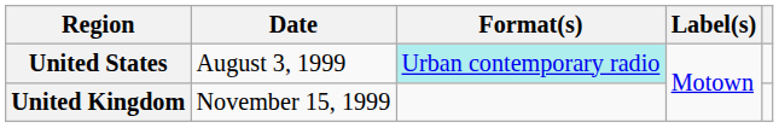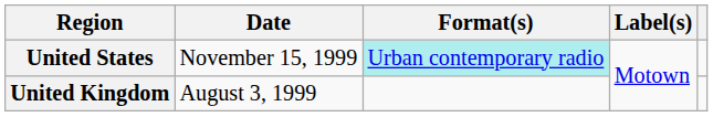United States | Date: August 3, 1999 -> November 15, 1999
United Kingdom | Date: November 15, 1999 -> August 3, 1999
